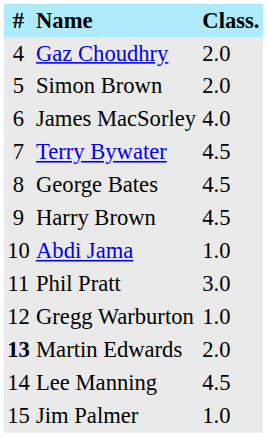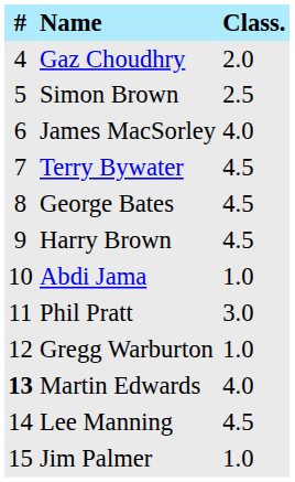Simon Brown | Class.: 2.0 -> 2.5
Martin Edwards | Class.: 2.0 -> 4.0
